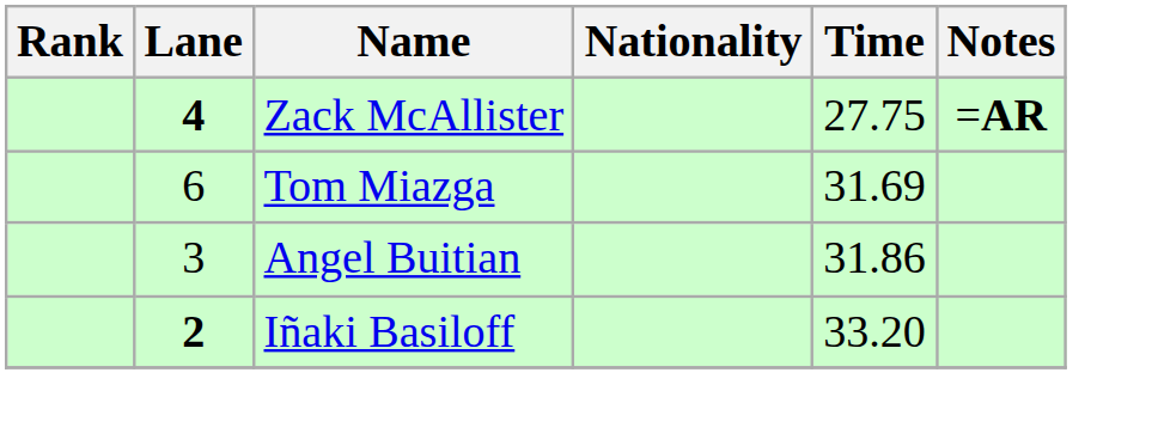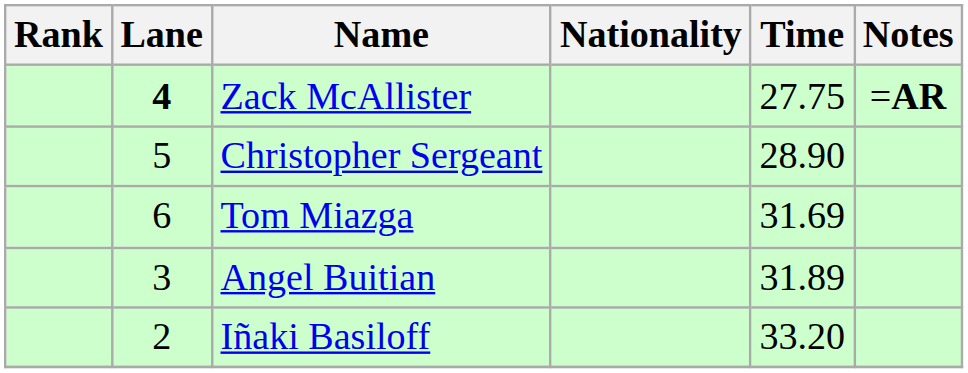+ row: 5 | Christopher Sergeant | 28.90
Angel Buitian | Time: 31.86 -> 31.89
Iñaki Basiloff | Lane: bold -> normal
